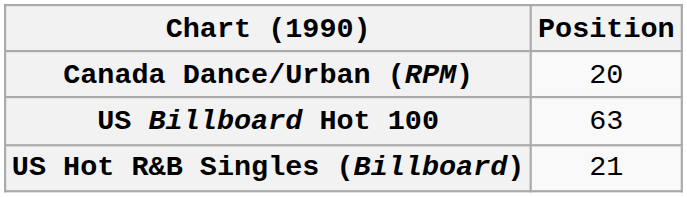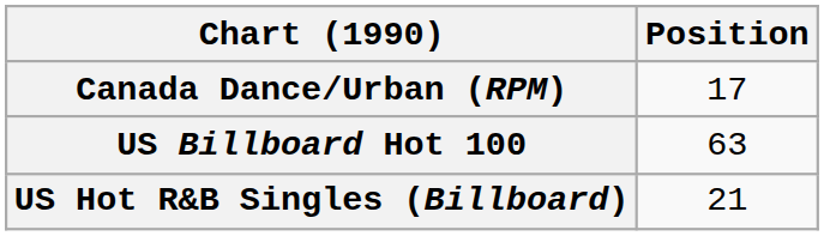Canada Dance/Urban (RPM) | Position: 20 -> 17
